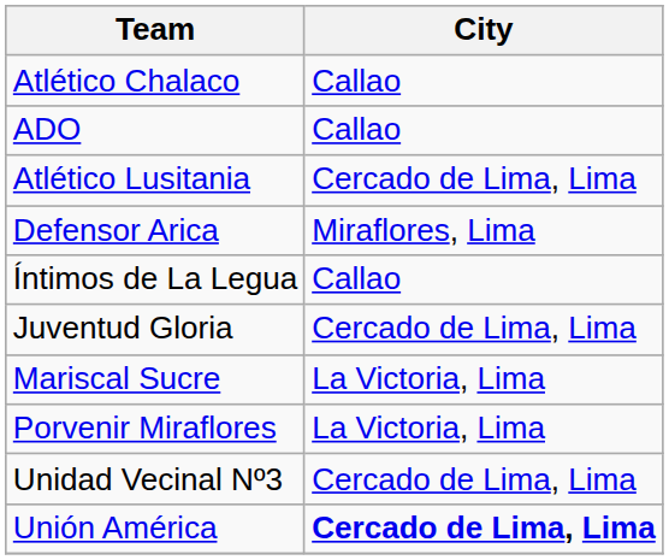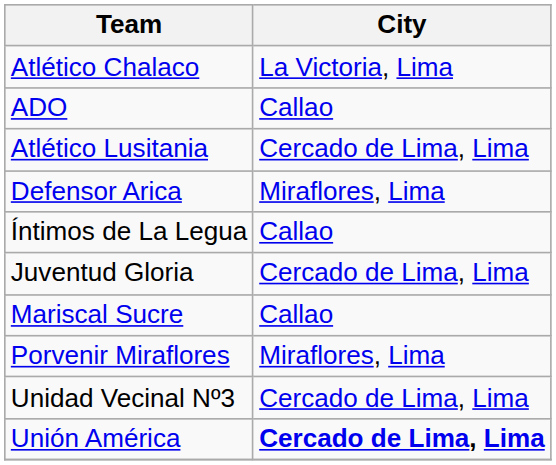Atlético Chalaco | City: Callao -> La Victoria, Lima
Mariscal Sucre | City: La Victoria, Lima -> Callao
Porvenir Miraflores | City: La Victoria, Lima -> Miraflores, Lima
